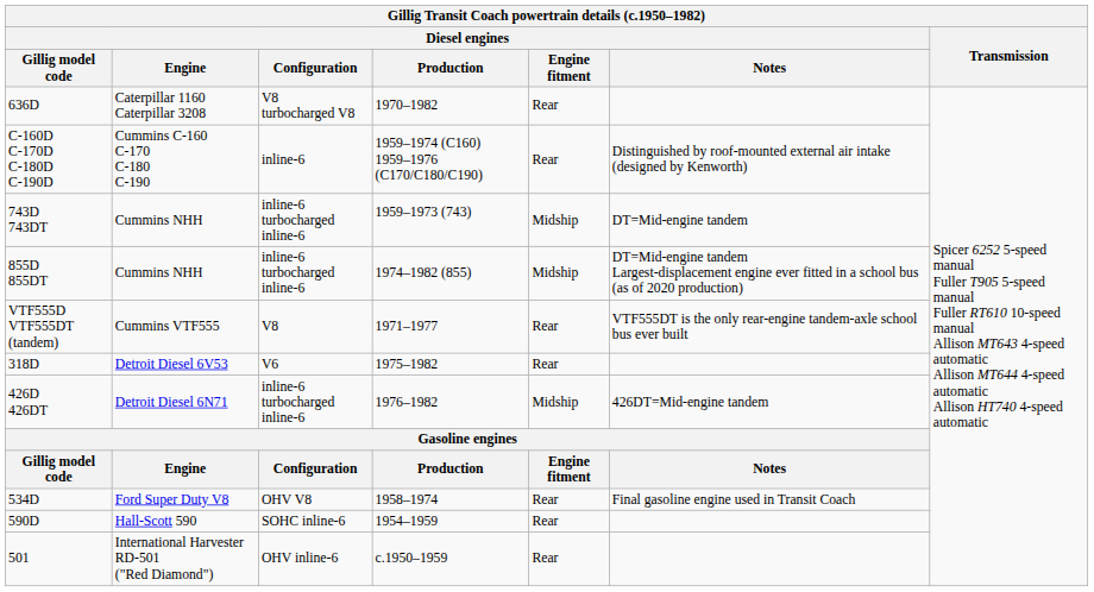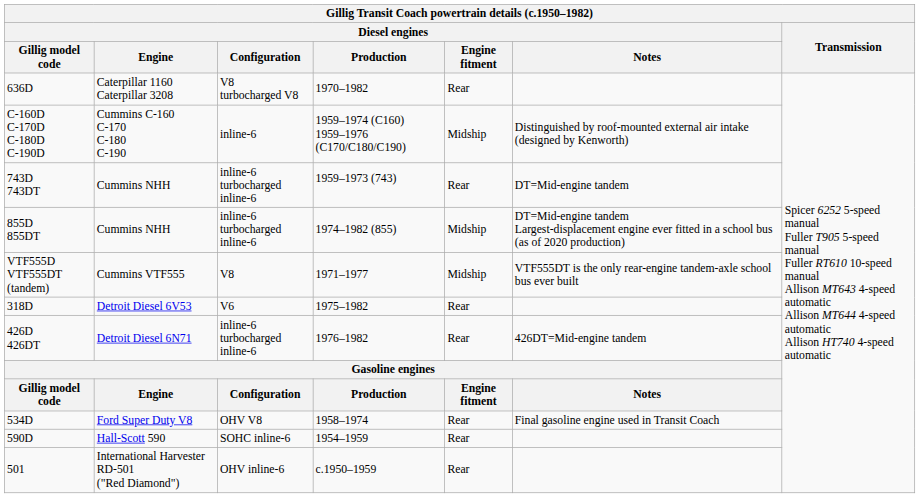C-160D C-170D C-180D C-190D | Diesel engines / Engine fitment: Rear -> Midship
743D 743DT | Diesel engines / Engine fitment: Midship -> Rear
VTF555D VTF555DT (tandem) | Diesel engines / Engine fitment: Rear -> Midship
426D 426DT | Diesel engines / Engine fitment: Midship -> Rear
